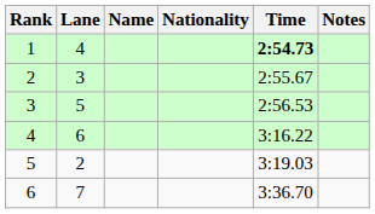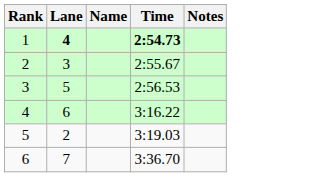- column: Nationality
1 | Lane: normal -> bold
